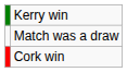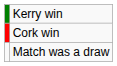rows swapped: Cork win <-> Match was a draw
